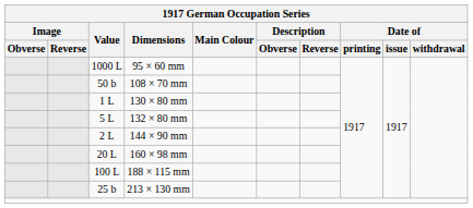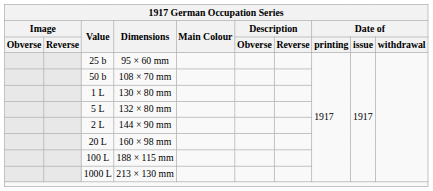95 × 60 mm | Value: 1000 L -> 25 b
213 × 130 mm | Value: 25 b -> 1000 L
